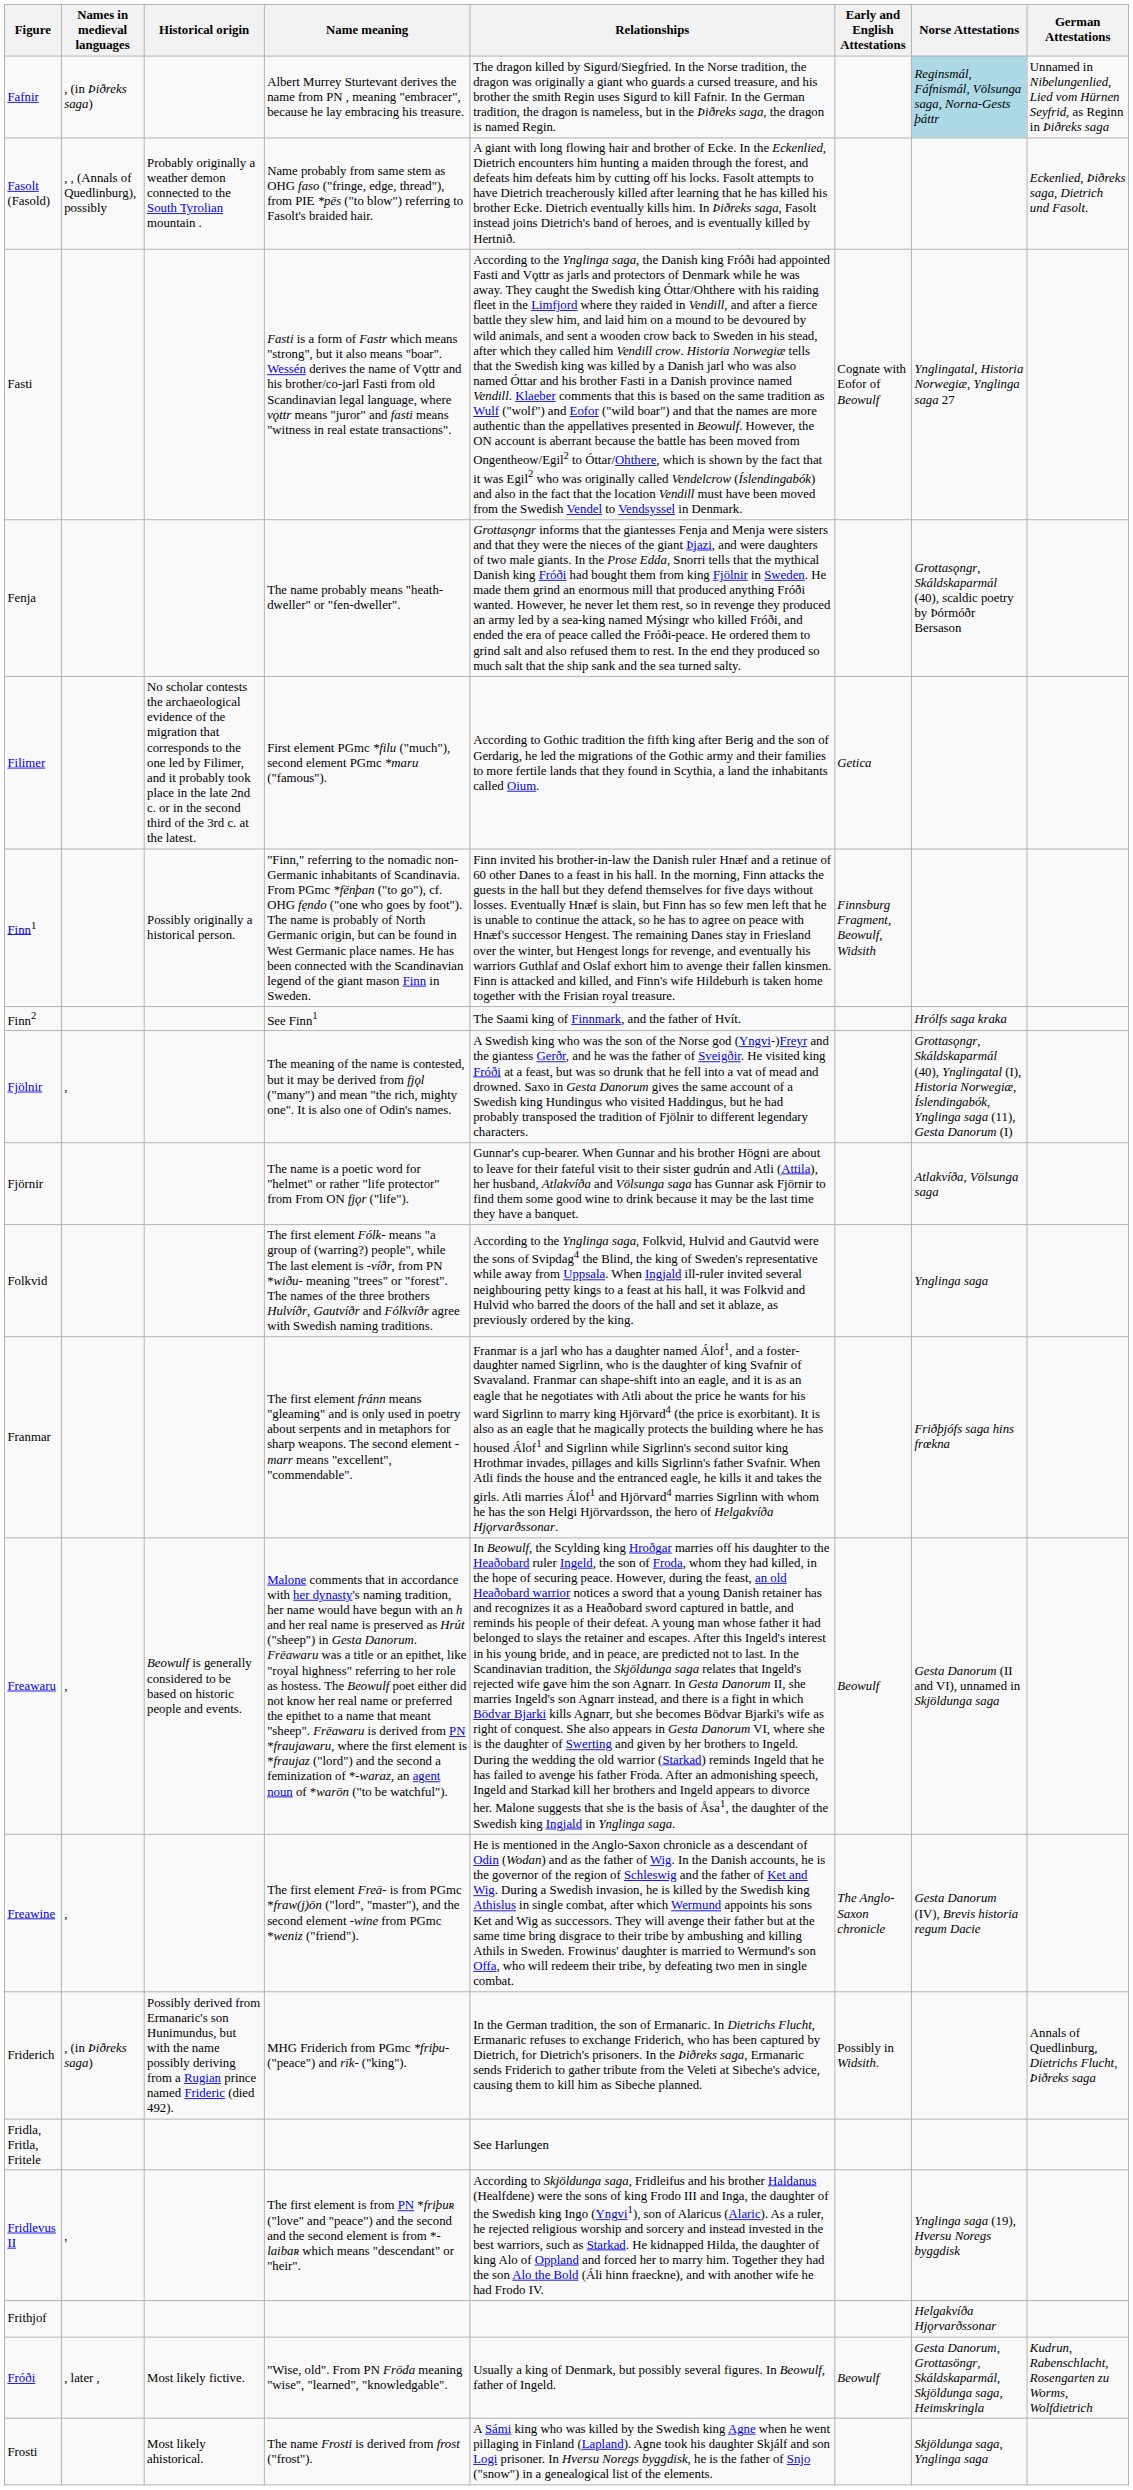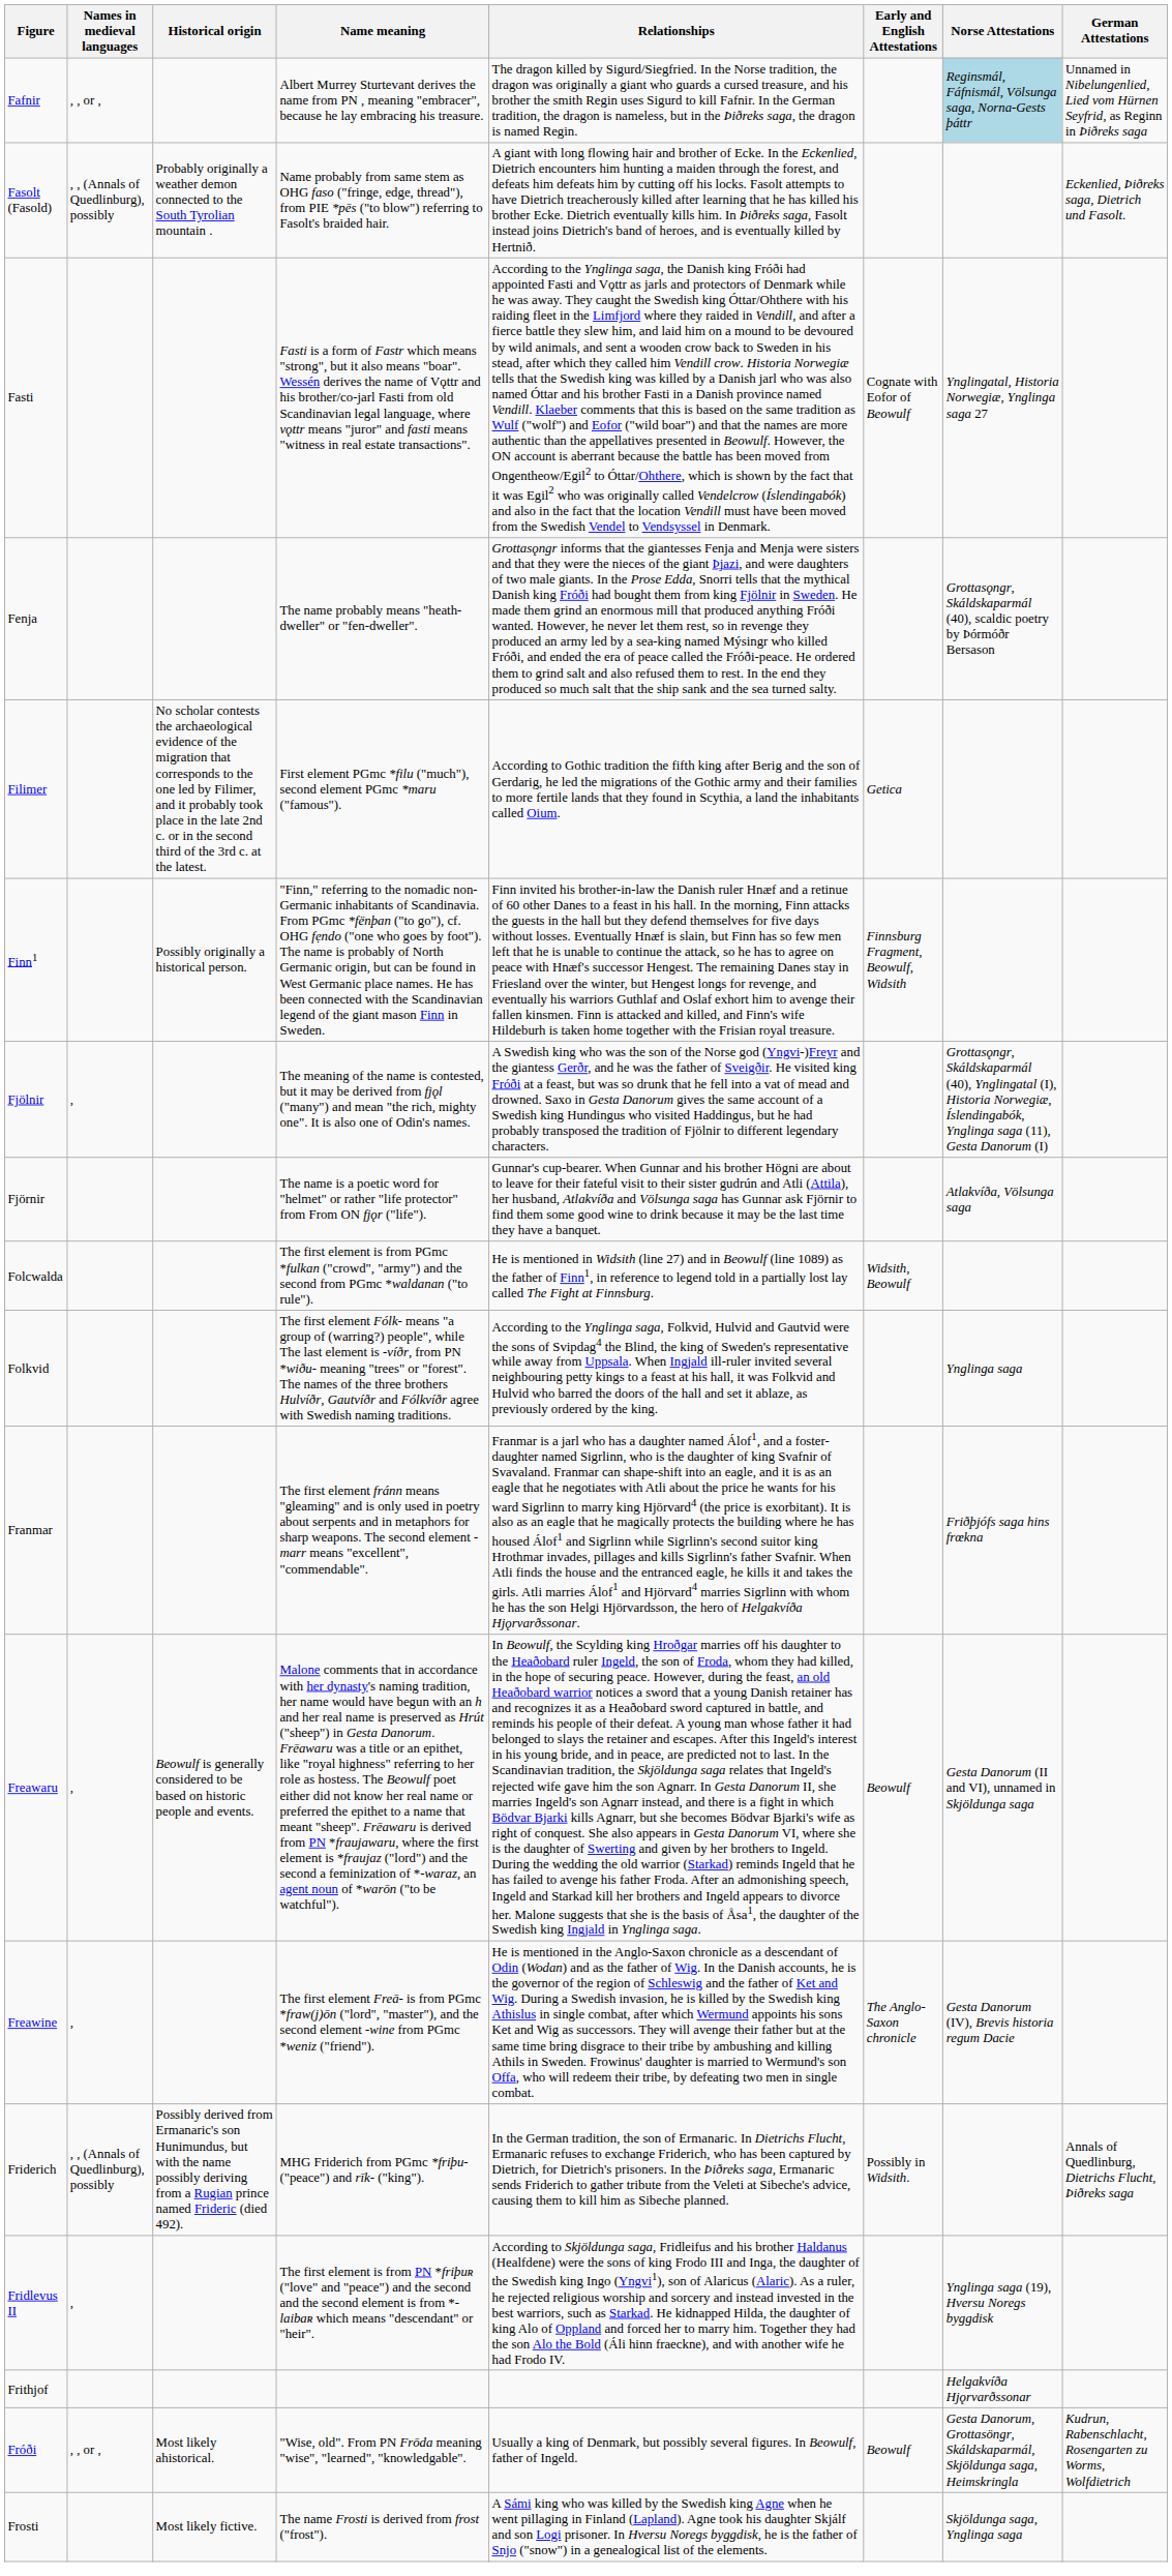Fafnir | Names in medieval languages: , (in Þiðreks saga) -> , , or ,
- row: Finn2 | See Finn1 | The Saami king of Finnmark, and the father of Hvít. | Hrólfs saga kraka
+ row: Folcwalda | The first element is from PGmc *fulkan ("crowd", "army") and the second from PGmc *waldanan ("to rule"). | He is mentioned in Widsith (line 27) and in Beowulf (line 1089) as the father of Finn1, in reference to legend told in a partially lost lay called The Fight at Finnsburg. | Widsith, Beowulf
Friderich | Names in medieval languages: , (in Þiðreks saga) -> , , (Annals of Quedlinburg), possibly
- row: Fridla, Fritla, Fritele | See Harlungen
Fróði | Names in medieval languages: , later , -> , , or ,
Fróði | Historical origin: Most likely fictive. -> Most likely ahistorical.
Frosti | Historical origin: Most likely ahistorical. -> Most likely fictive.
